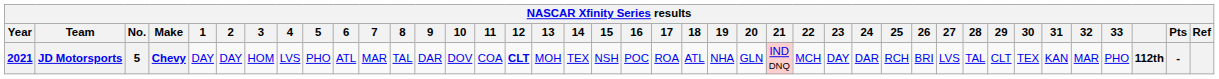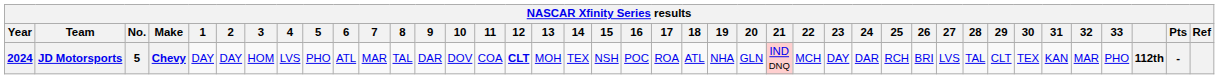JD Motorsports | Year: 2021 -> 2024
